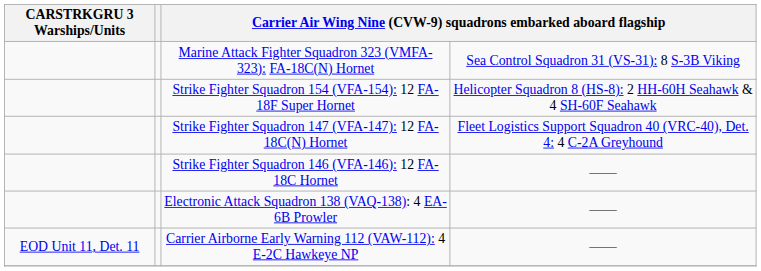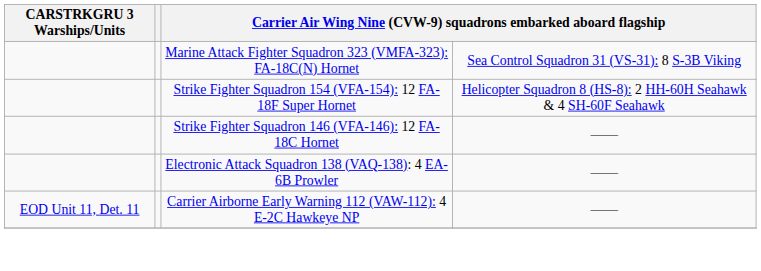- row: Strike Fighter Squadron 147 (VFA-147): 12 FA-18C(N) Hornet | Fleet Logistics Support Squadron 40 (VRC-40), Det. 4: 4 C-2A Greyhound
